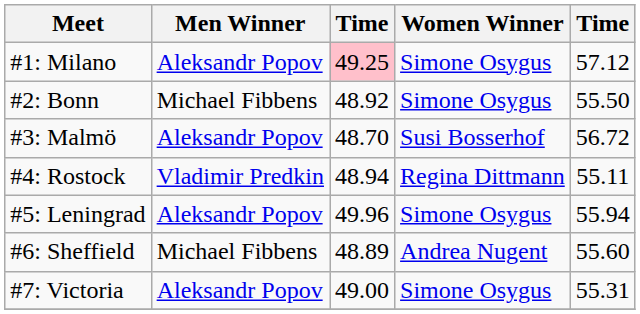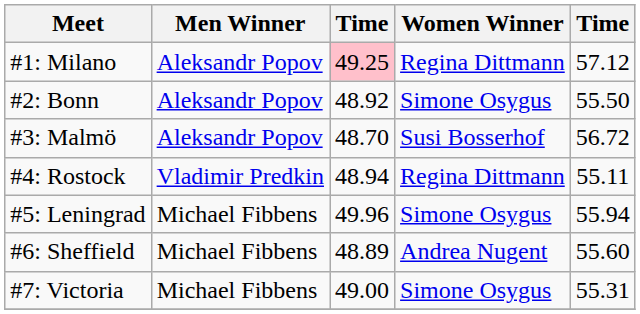#1: Milano | Women Winner: Simone Osygus -> Regina Dittmann
#2: Bonn | Men Winner: Michael Fibbens -> Aleksandr Popov
#5: Leningrad | Men Winner: Aleksandr Popov -> Michael Fibbens
#7: Victoria | Men Winner: Aleksandr Popov -> Michael Fibbens
